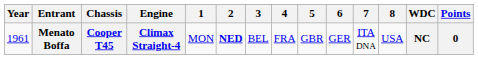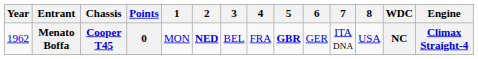columns swapped: Engine <-> Points
Menato Boffa | Year: 1961 -> 1962
Menato Boffa | 5: normal -> bold
